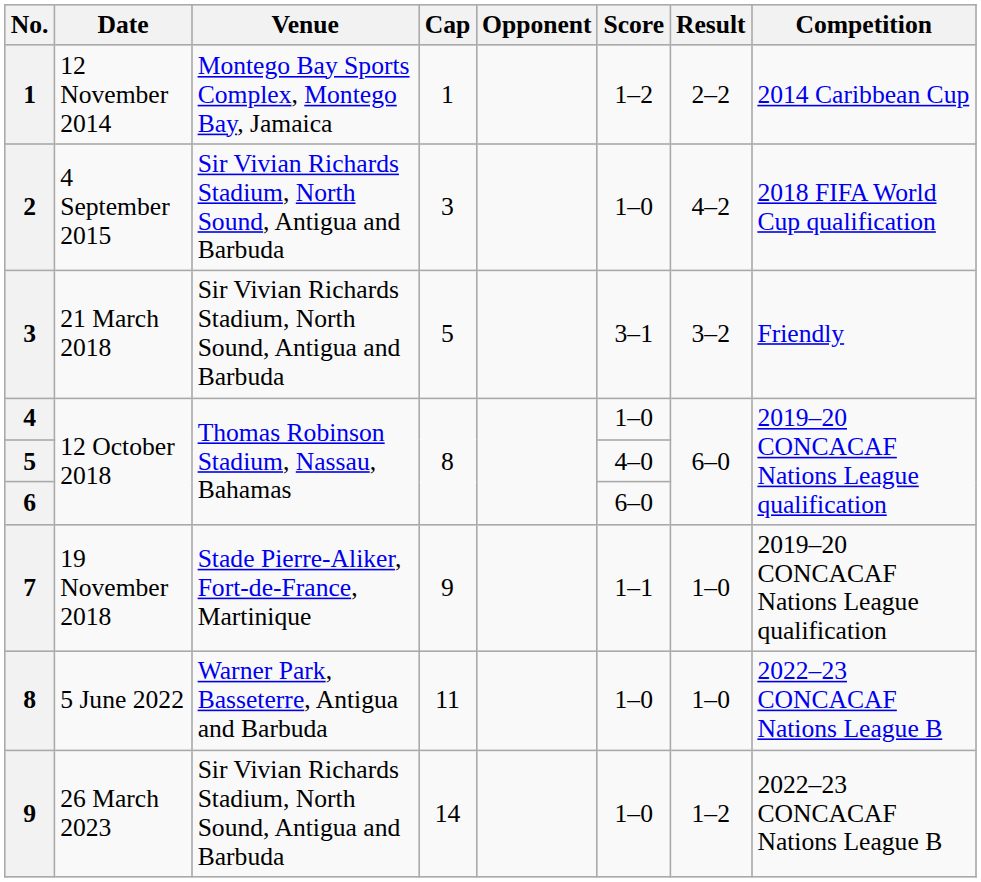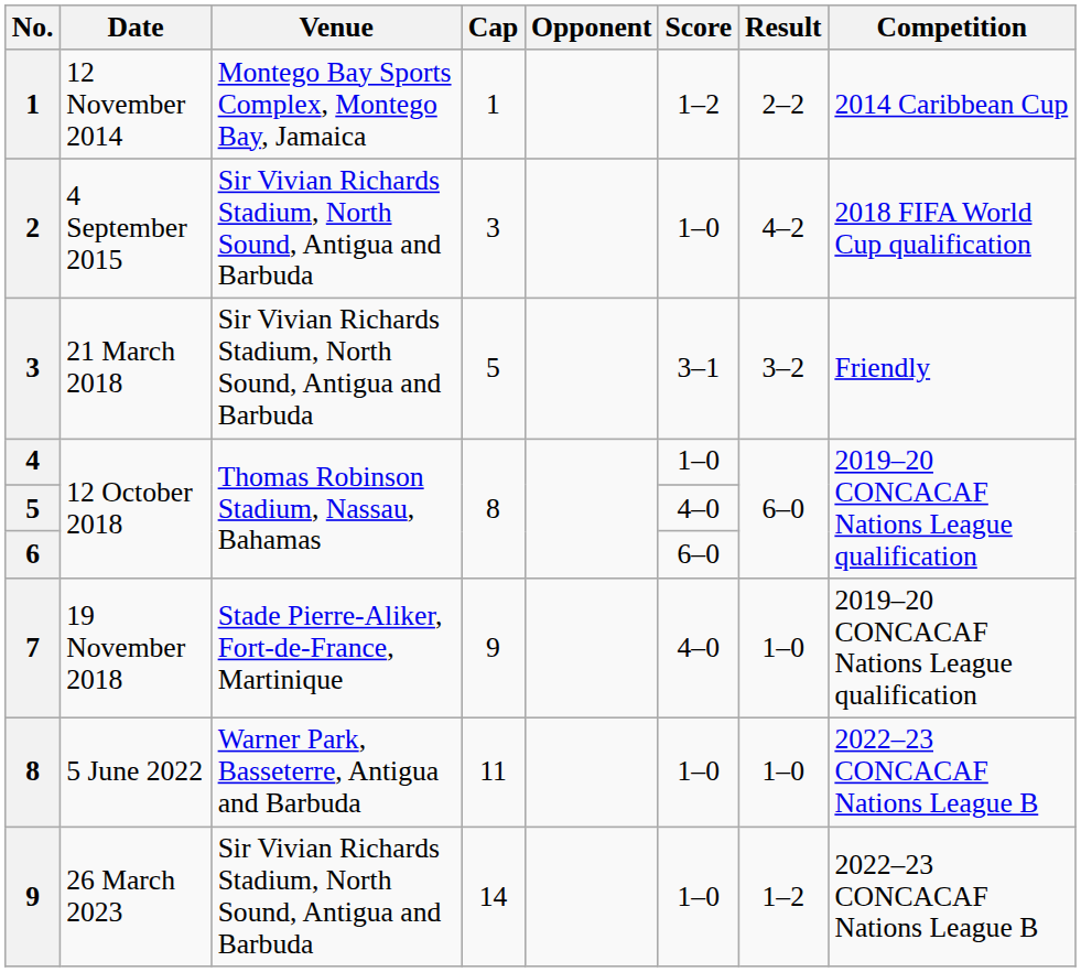7 | Score: 1–1 -> 4–0
